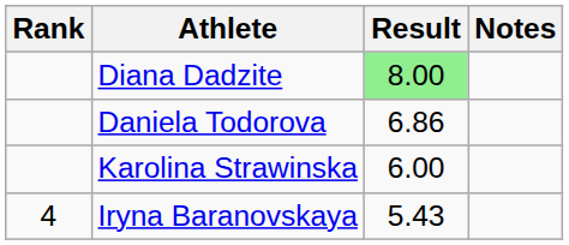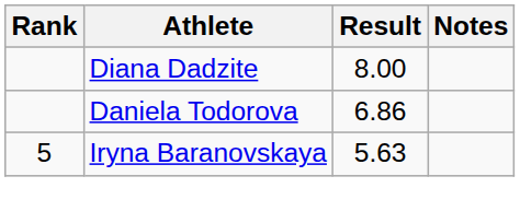Diana Dadzite | Result: lightgreen background -> no background
- row: Karolina Strawinska | 6.00
Iryna Baranovskaya | Rank: 4 -> 5
Iryna Baranovskaya | Result: 5.43 -> 5.63
